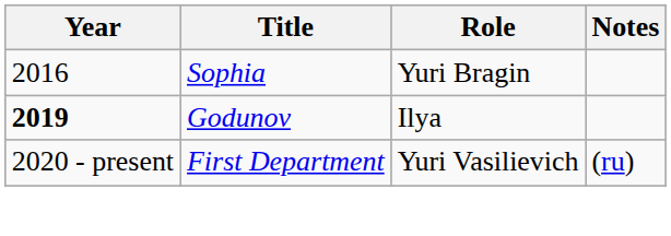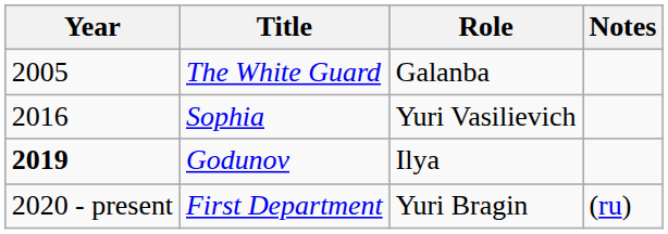+ row: 2005 | The White Guard | Galanba
Sophia | Role: Yuri Bragin -> Yuri Vasilievich
First Department | Role: Yuri Vasilievich -> Yuri Bragin
